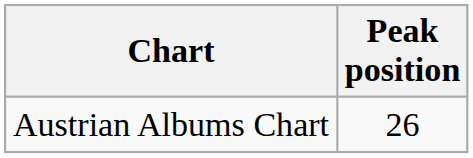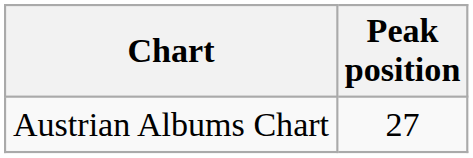Austrian Albums Chart | Peak position: 26 -> 27
